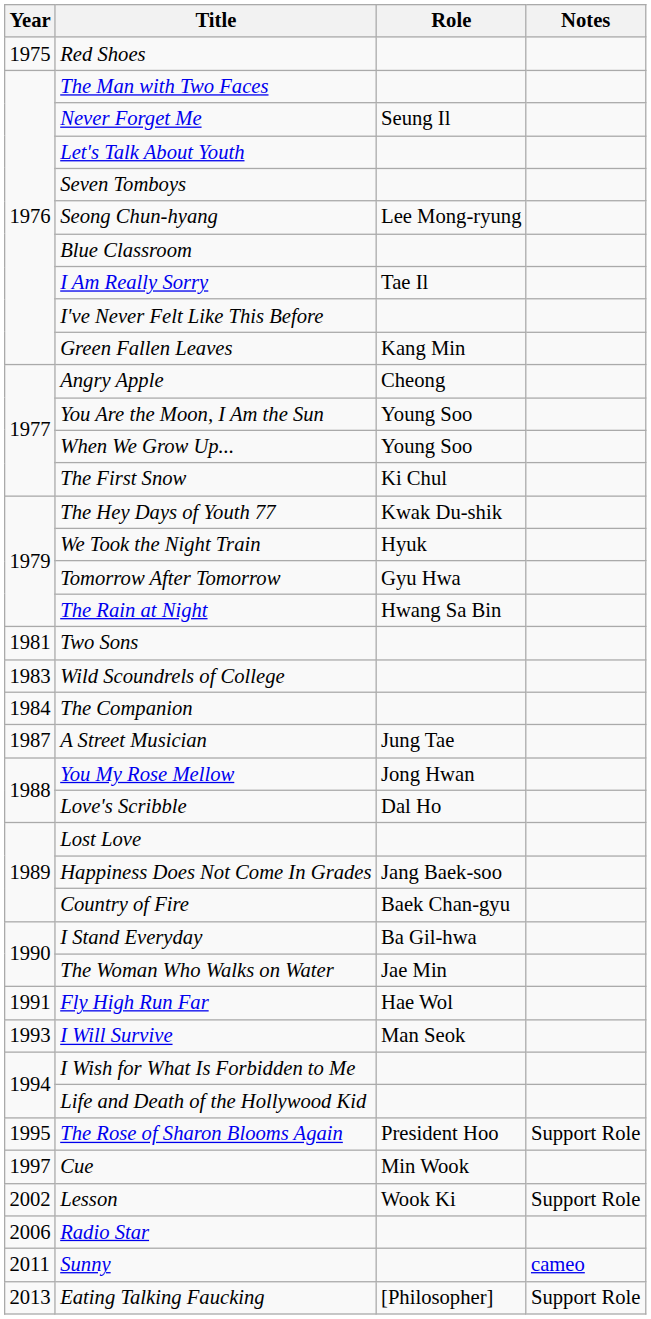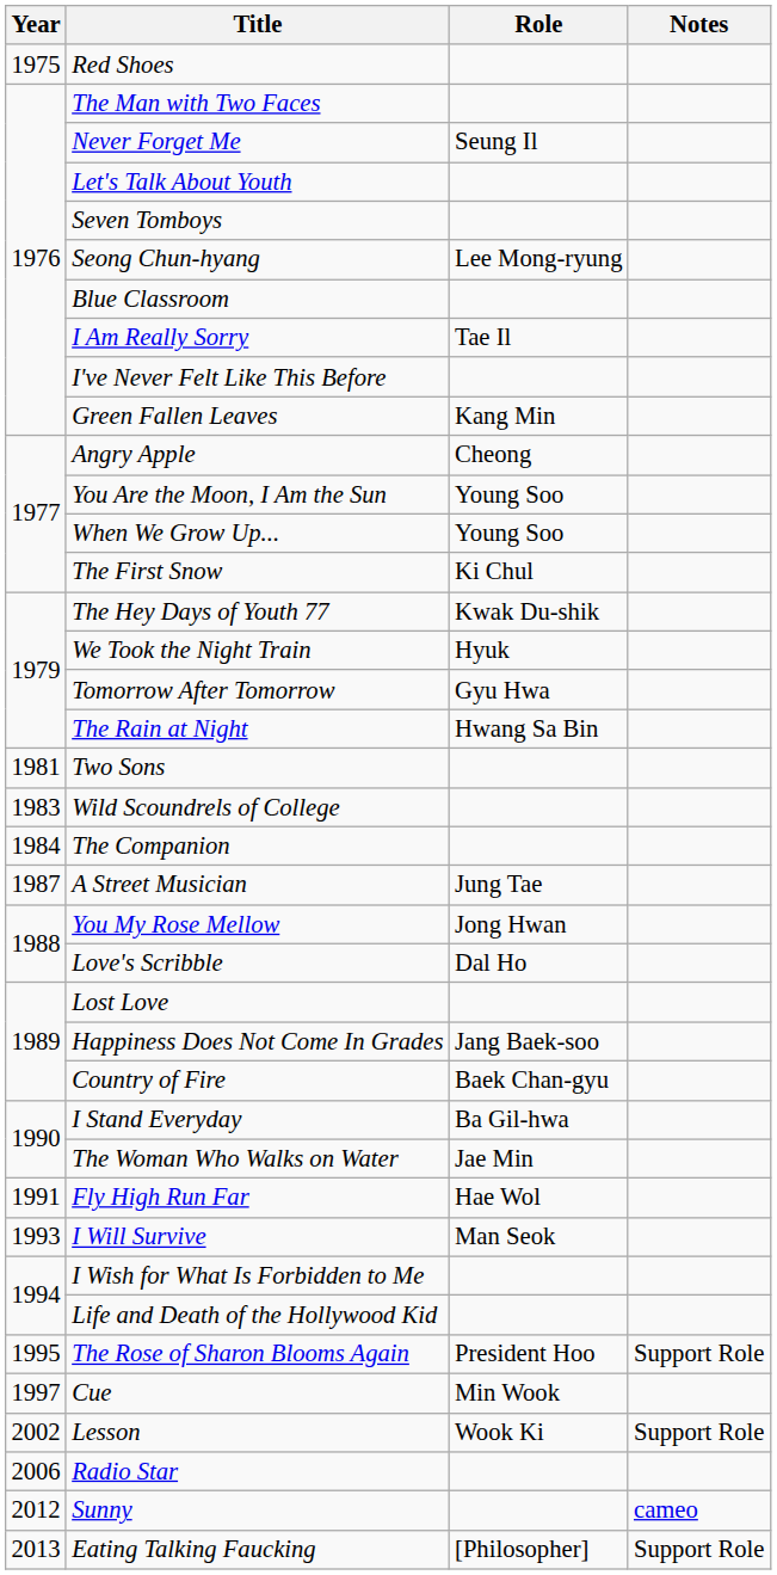Sunny | Year: 2011 -> 2012
